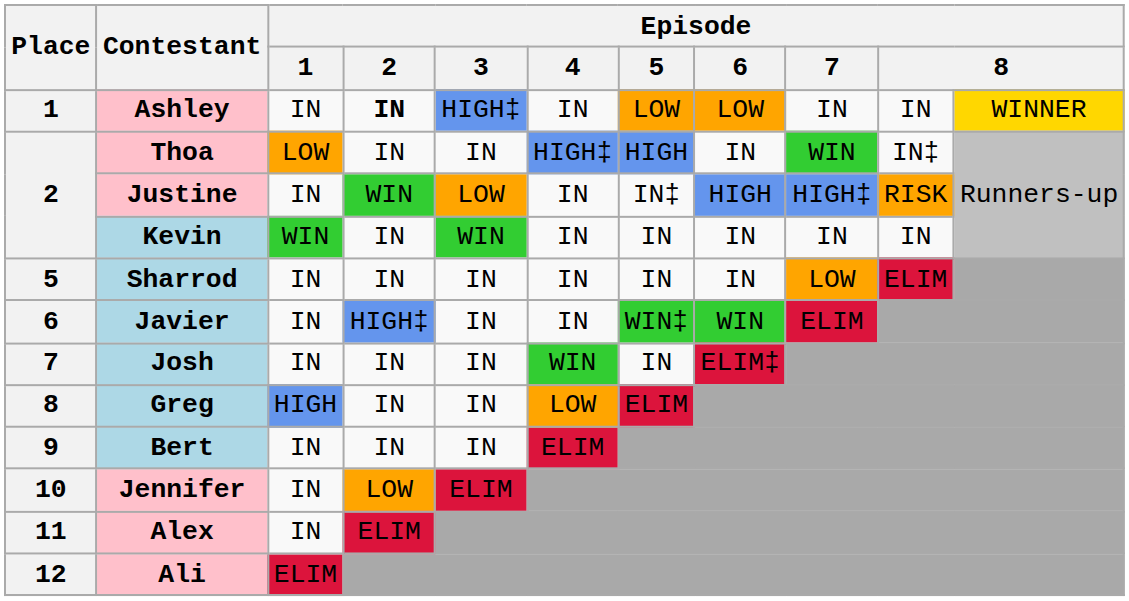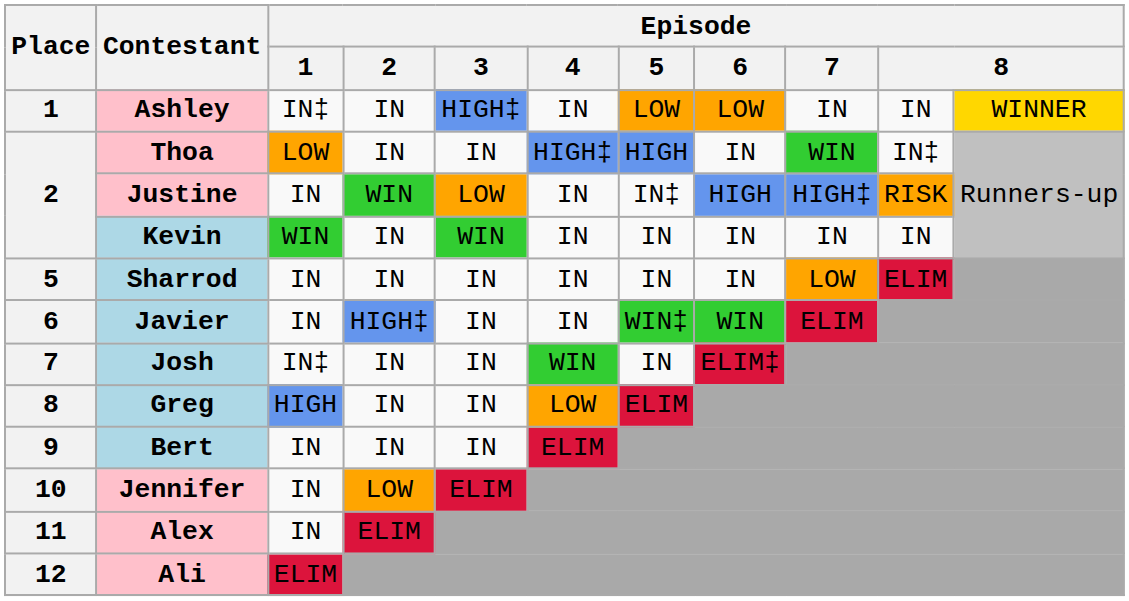Ashley | Episode / 1: IN -> IN‡
Ashley | Episode / 2: bold -> normal
Josh | Episode / 1: IN -> IN‡
